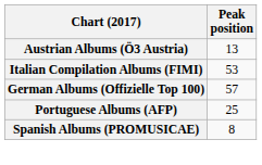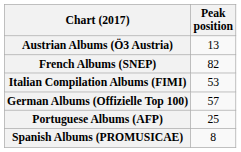+ row: French Albums (SNEP) | 82
